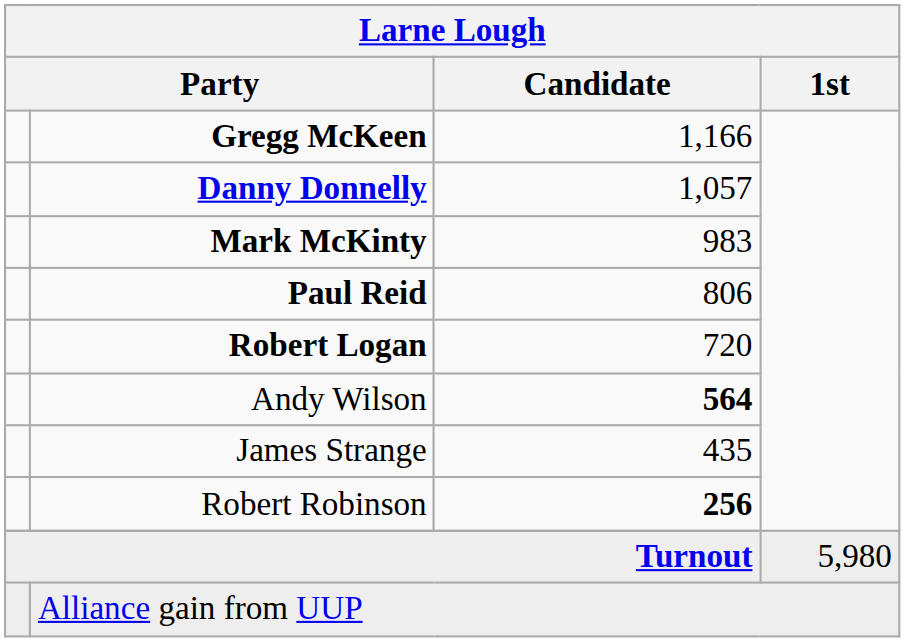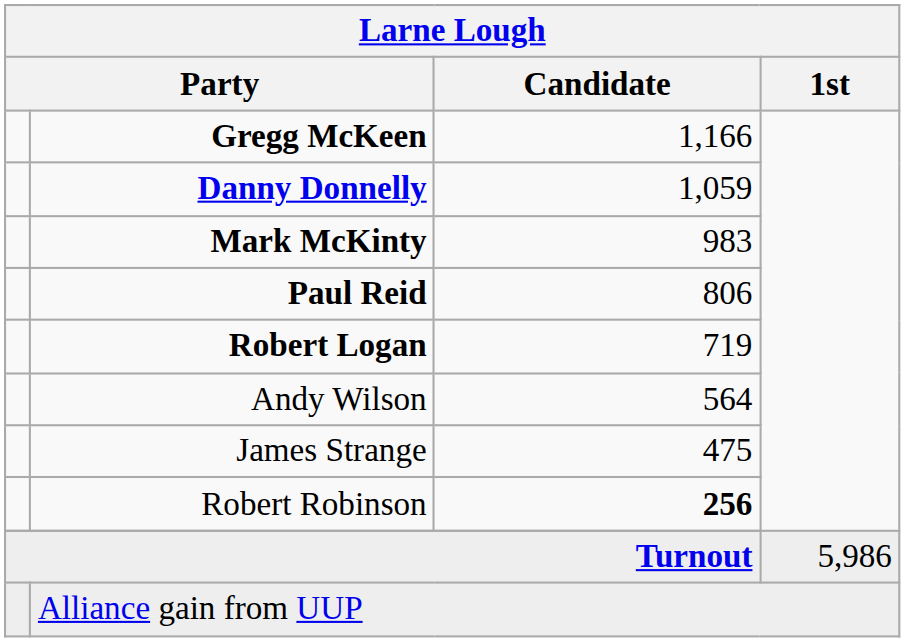Danny Donnelly | Larne Lough / Candidate: 1,057 -> 1,059
Robert Logan | Larne Lough / Candidate: 720 -> 719
Andy Wilson | Larne Lough / Candidate: bold -> normal
James Strange | Larne Lough / Candidate: 435 -> 475
Turnout | Larne Lough / 1st: 5,980 -> 5,986
